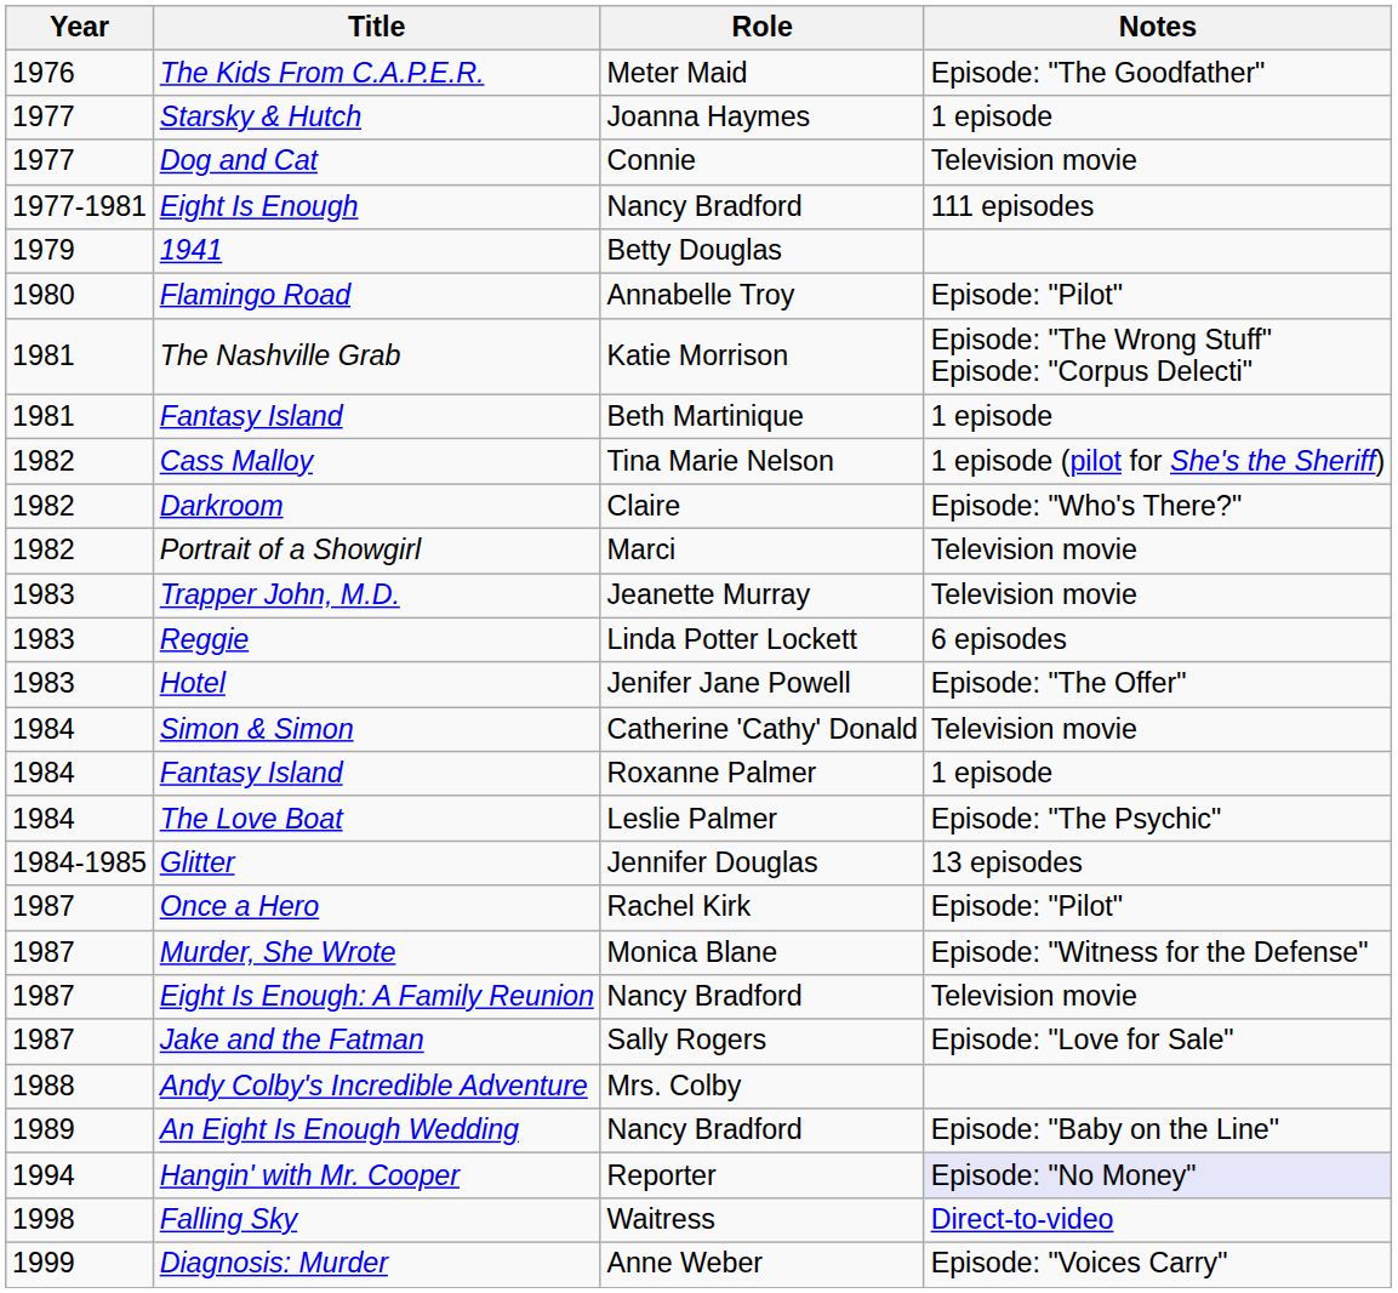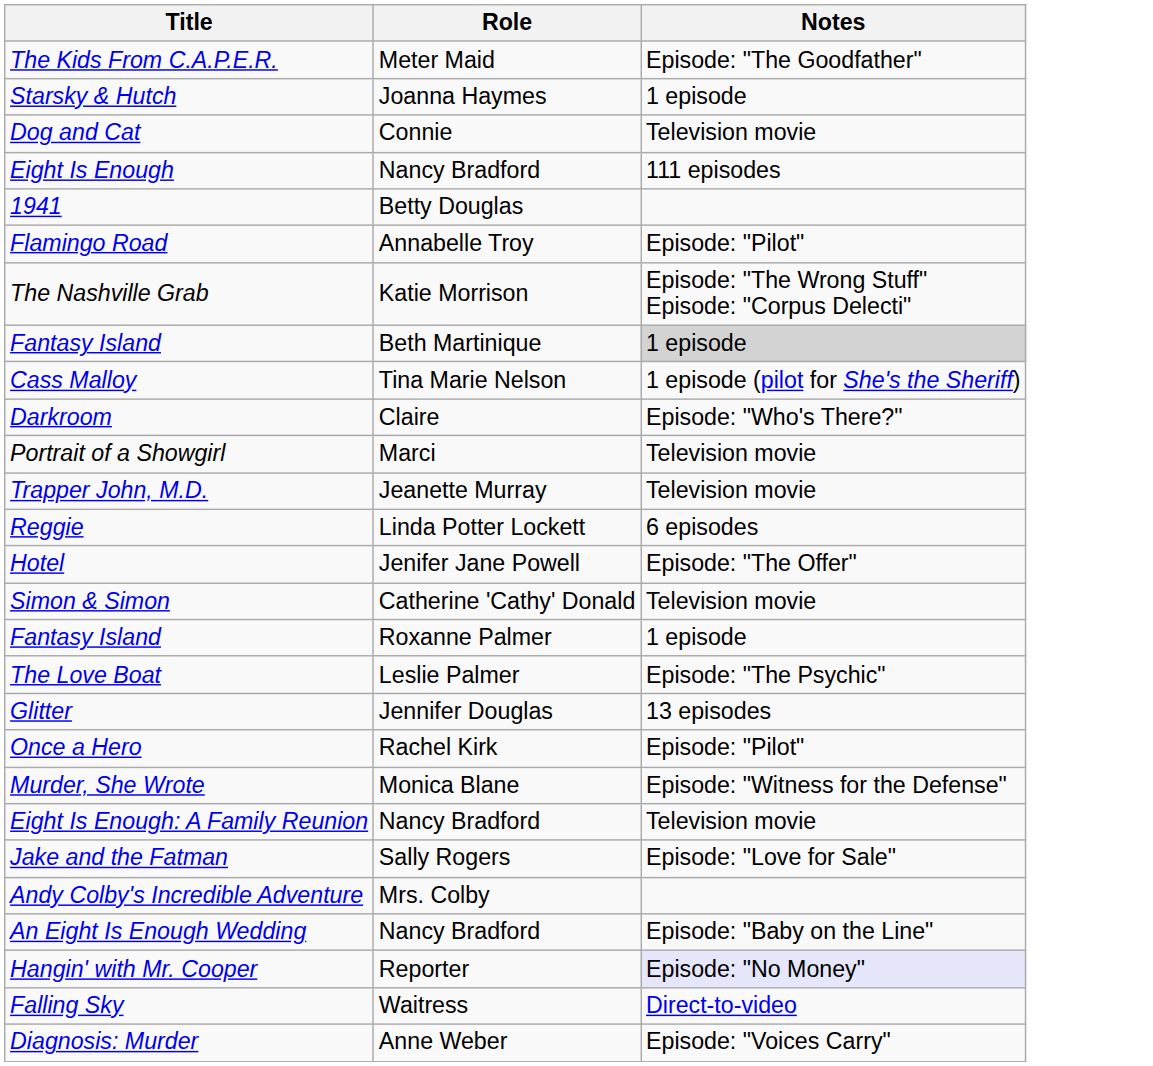- column: Year | 1976 | 1977 | 1977 | 1977-1981 | 1979 | 1980 | 1981 | 1981 | 1982 | 1982 | 1982 | 1983 | 1983 | 1983 | 1984 | 1984 | 1984 | 1984-1985 | 1987 | 1987 | 1987 | 1987 | 1988 | 1989 | 1994 | 1998 | 1999
Fantasy Island / Beth Martinique | Notes: no background -> lightgrey background
